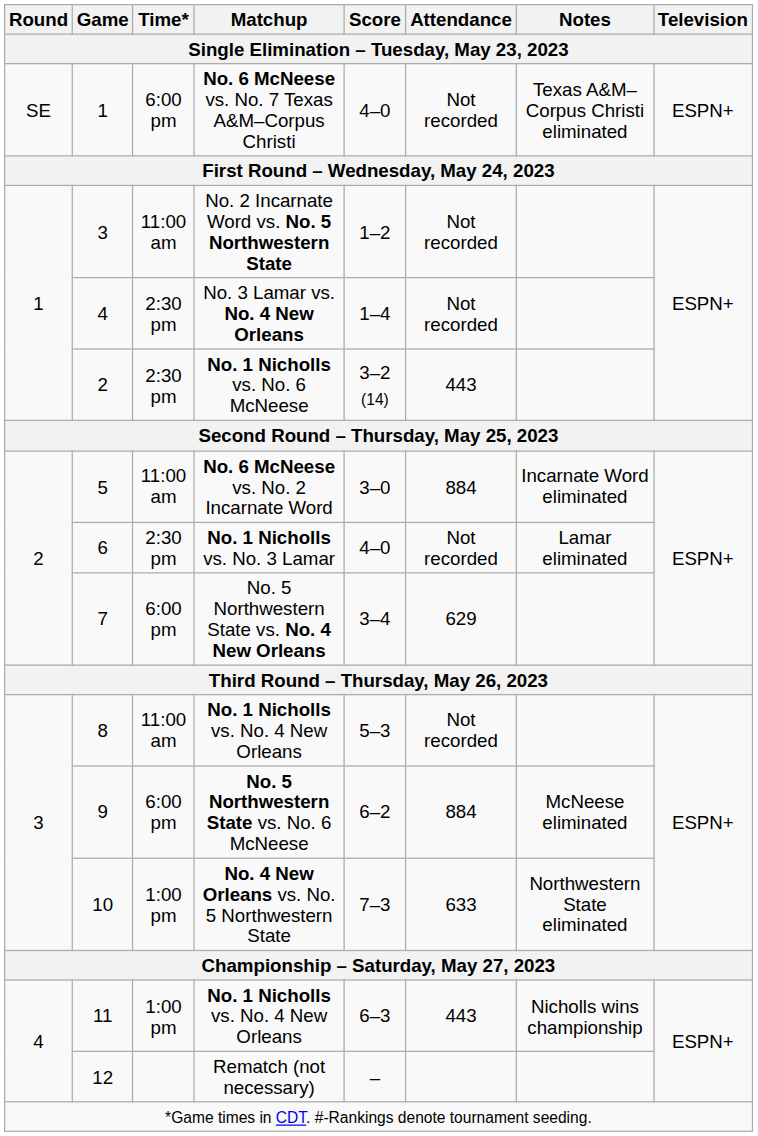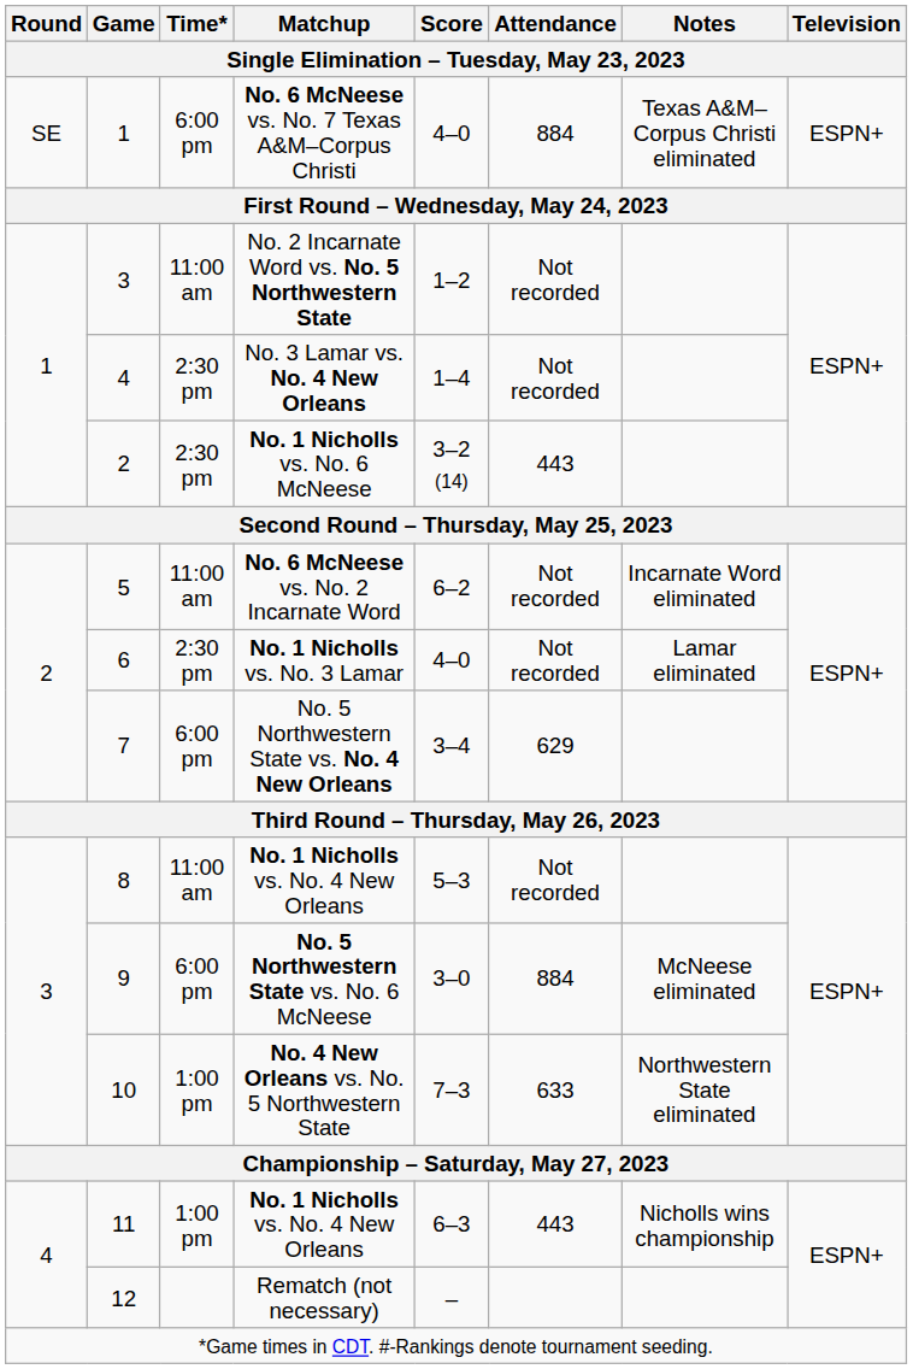No. 6 McNeese vs. No. 7 Texas A&M–Corpus Christi | Attendance: Not recorded -> 884
No. 6 McNeese vs. No. 2 Incarnate Word | Score: 3–0 -> 6–2
No. 6 McNeese vs. No. 2 Incarnate Word | Attendance: 884 -> Not recorded
No. 5 Northwestern State vs. No. 6 McNeese | Score: 6–2 -> 3–0
